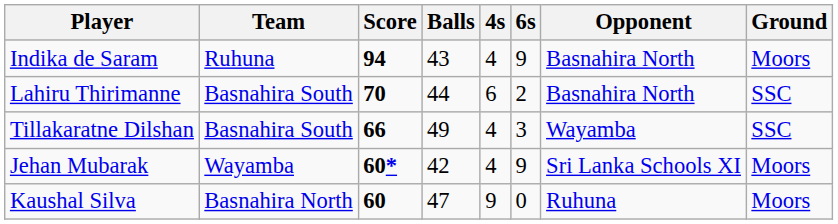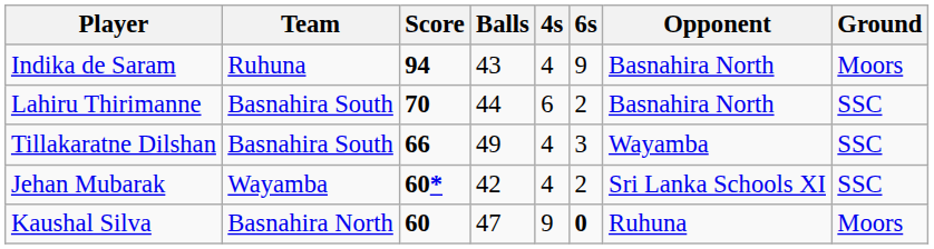Jehan Mubarak | 6s: 9 -> 2
Jehan Mubarak | Ground: Moors -> SSC
Kaushal Silva | 6s: normal -> bold
